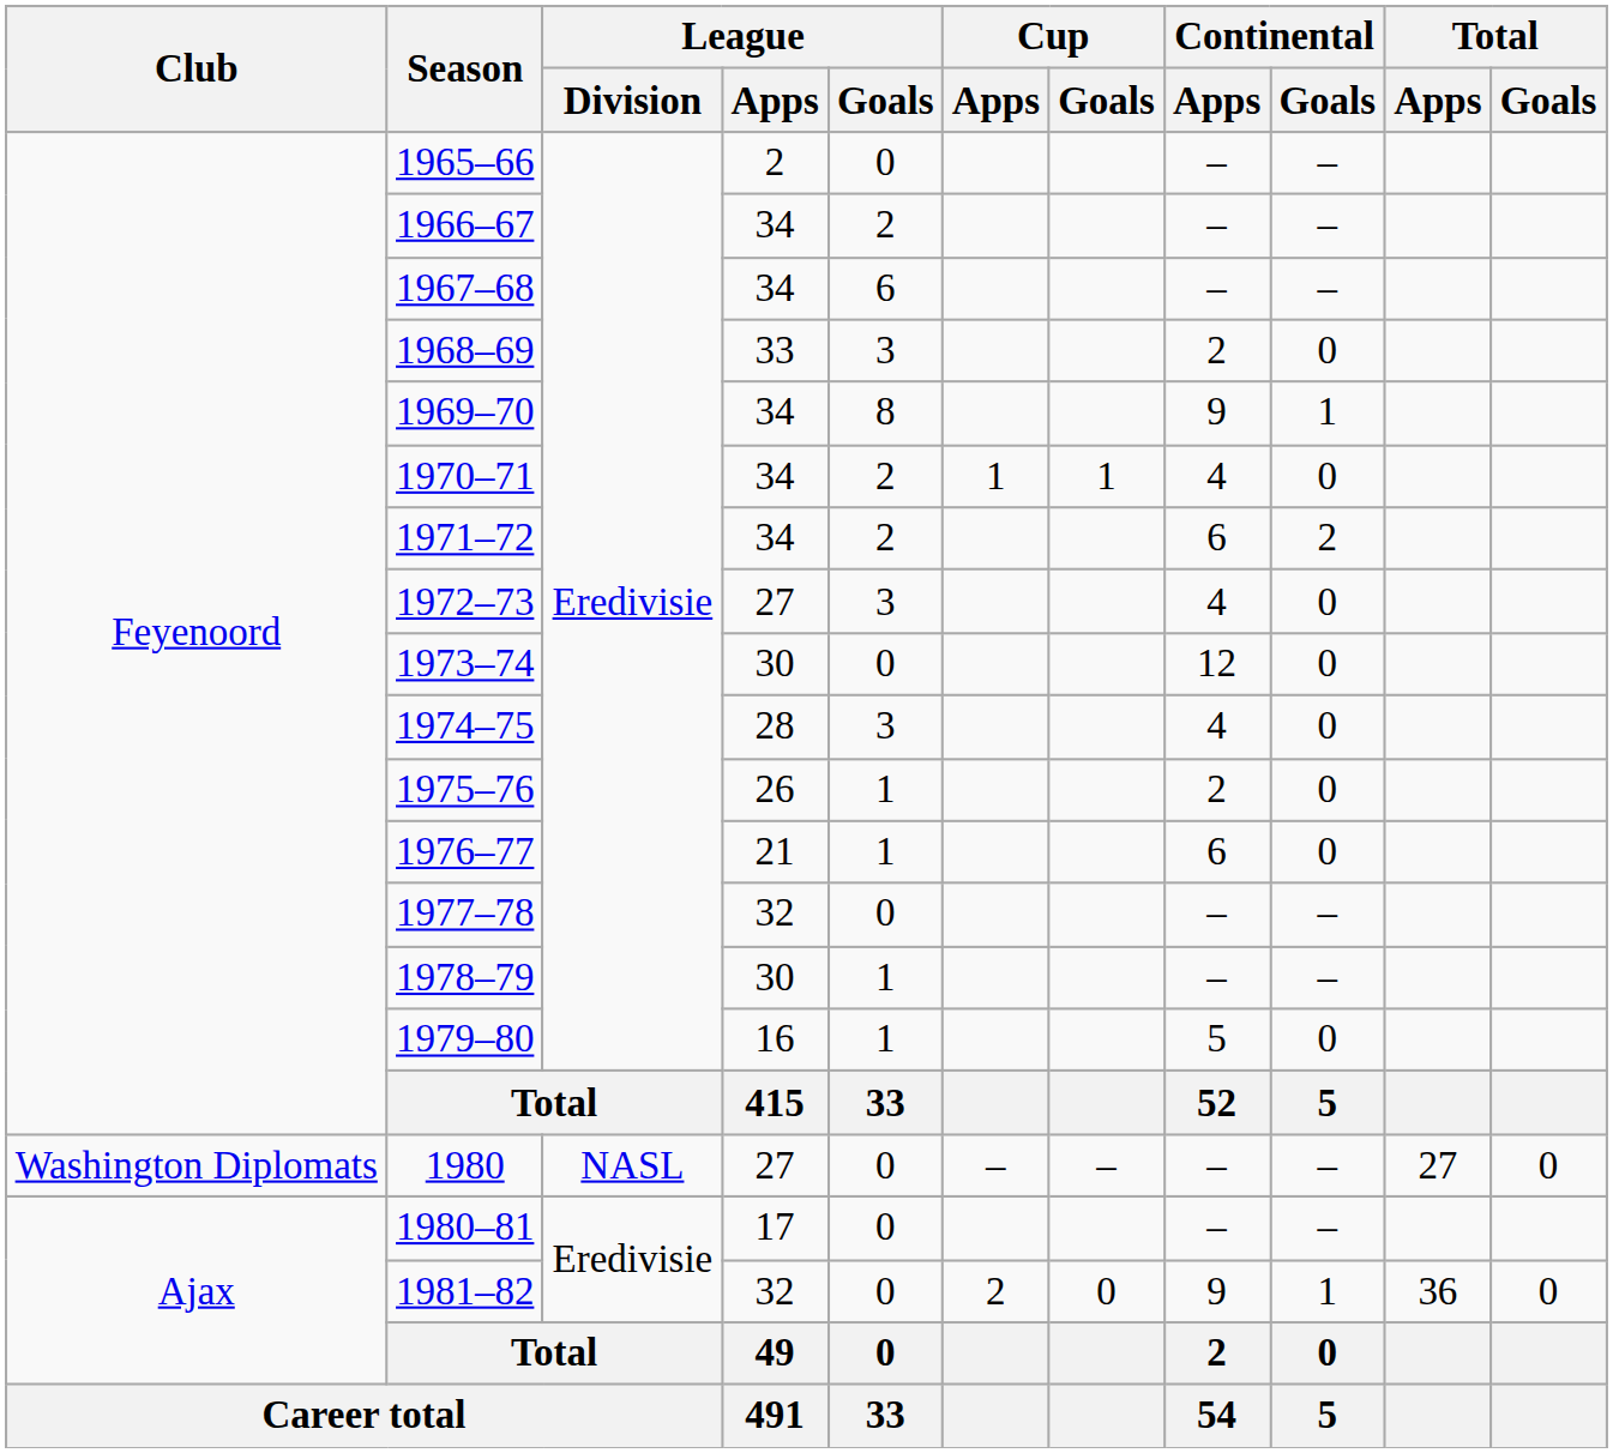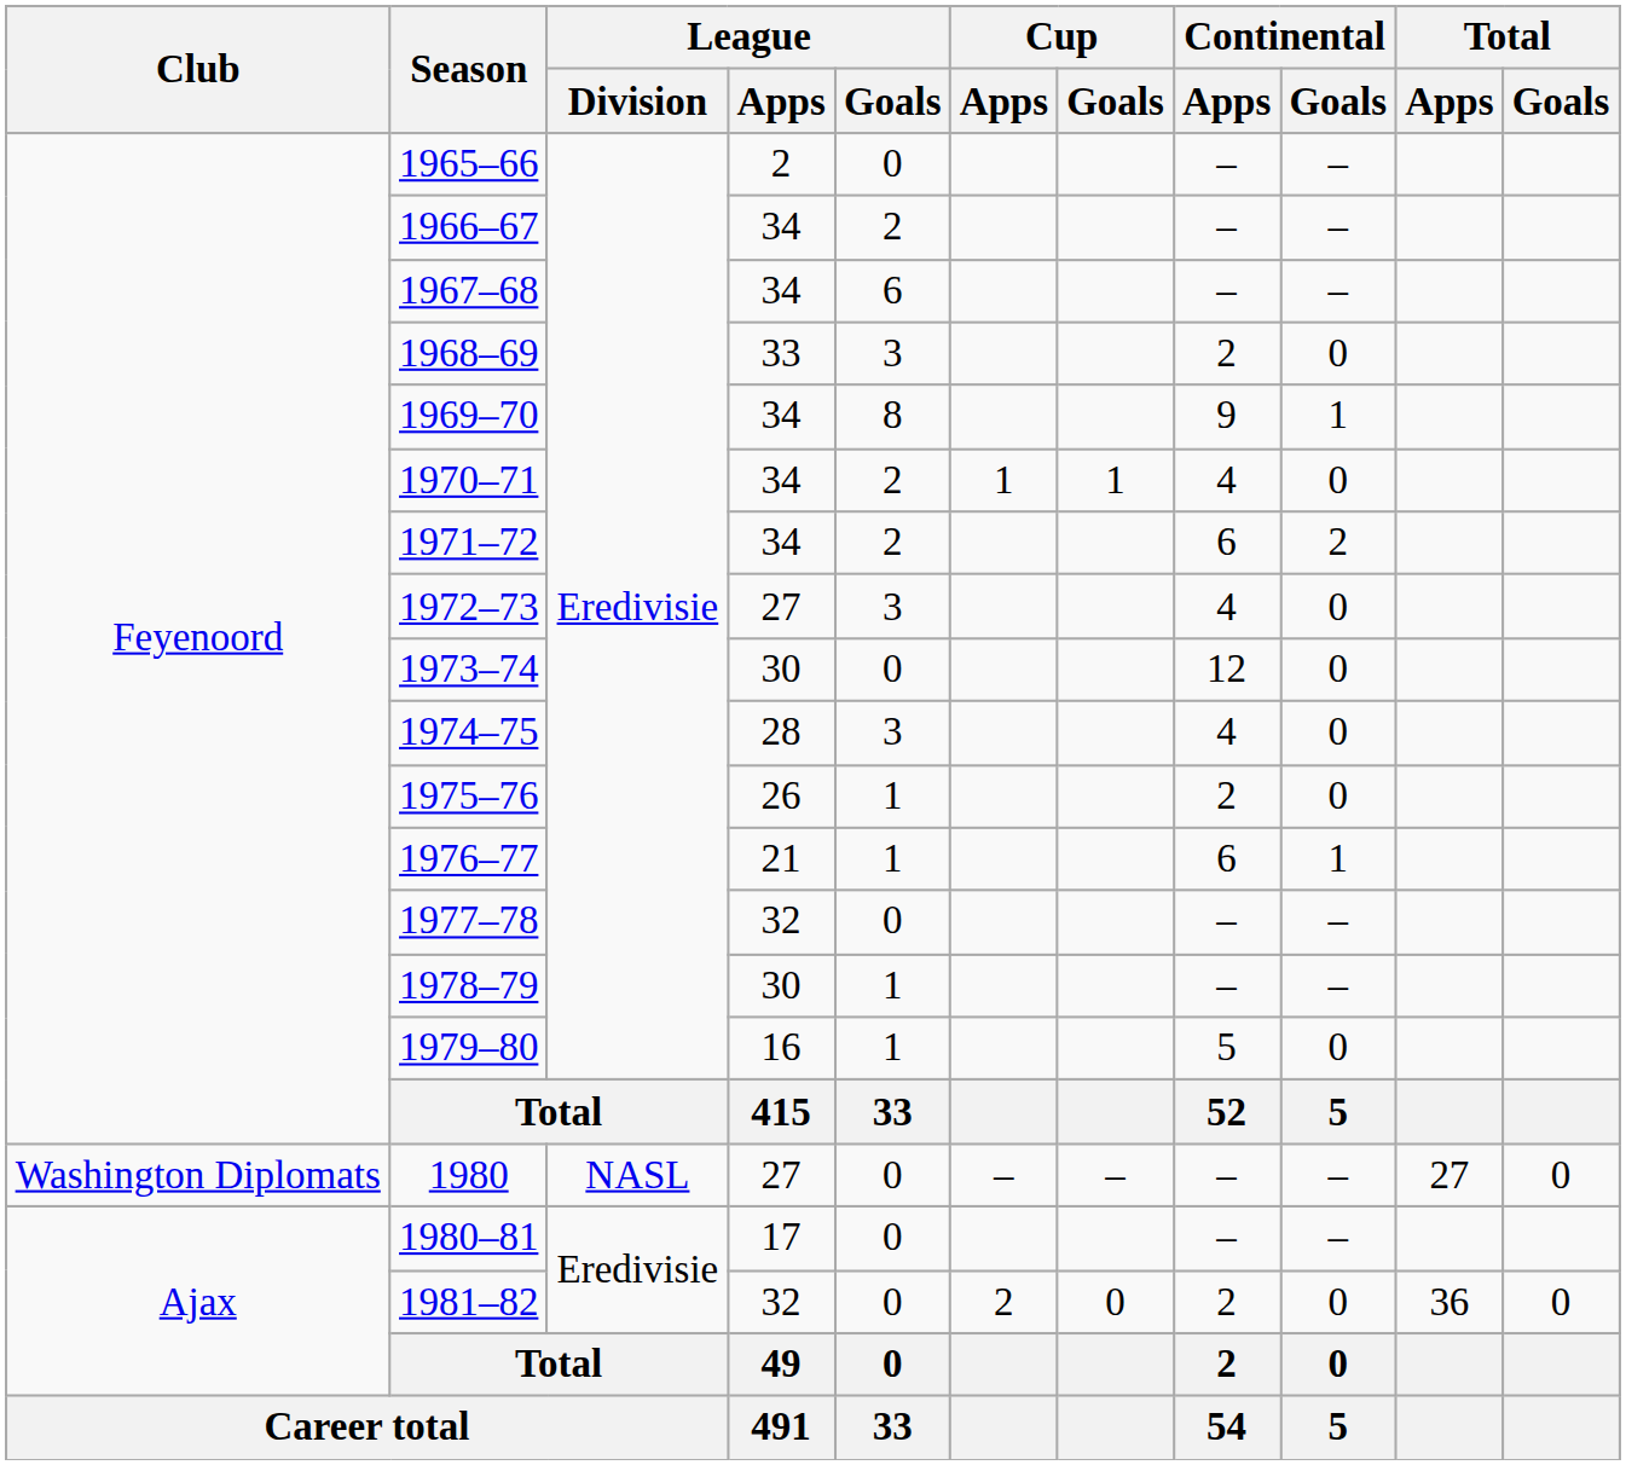1976–77 | Continental / Goals: 0 -> 1
1981–82 | Continental / Apps: 9 -> 2
1981–82 | Continental / Goals: 1 -> 0
